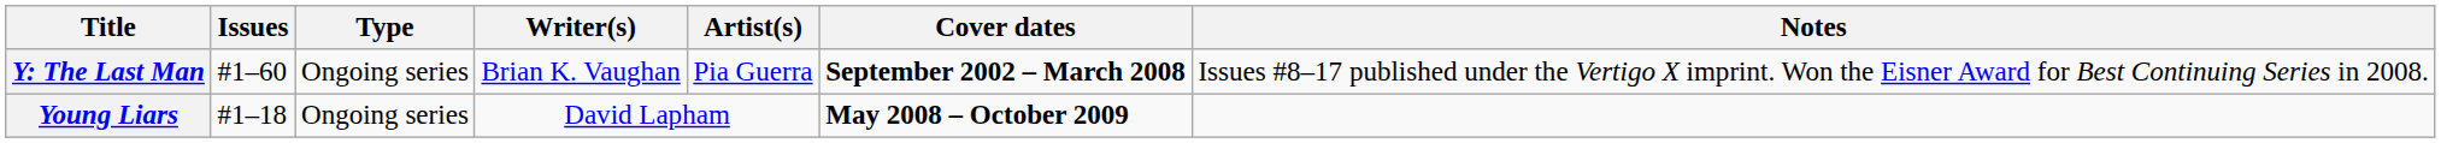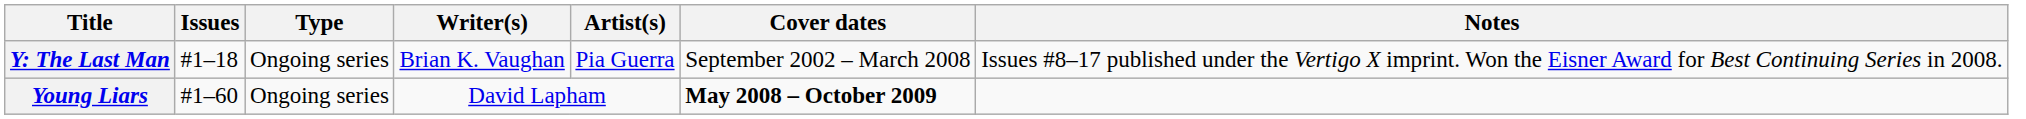Y: The Last Man | Issues: #1–60 -> #1–18
Y: The Last Man | Cover dates: bold -> normal
Young Liars | Issues: #1–18 -> #1–60
